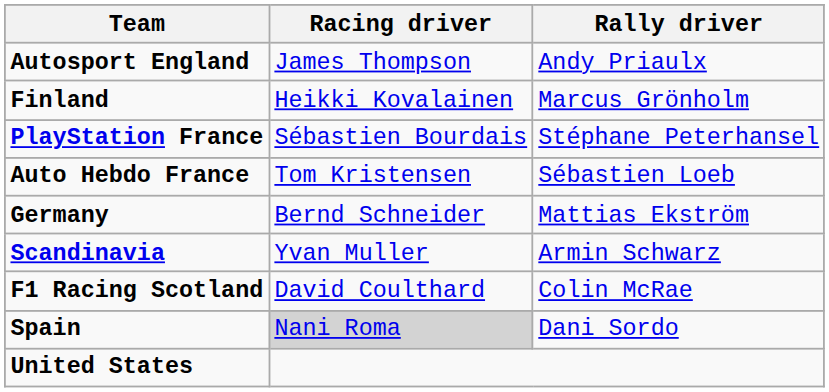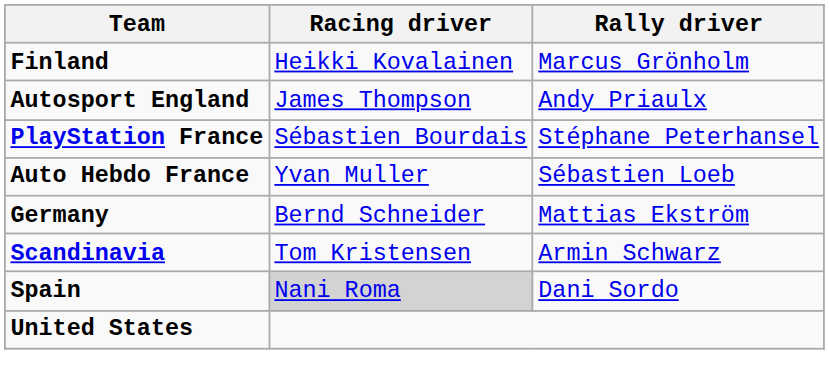rows swapped: Autosport England <-> Finland
Auto Hebdo France | Racing driver: Tom Kristensen -> Yvan Muller
Scandinavia | Racing driver: Yvan Muller -> Tom Kristensen
- row: F1 Racing Scotland | David Coulthard | Colin McRae
